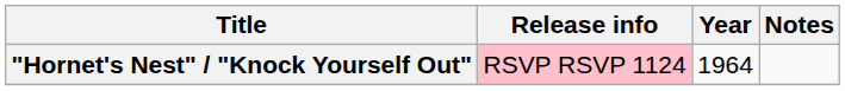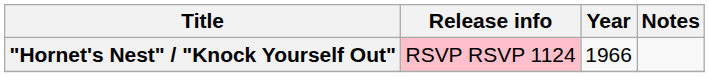"Hornet's Nest" / "Knock Yourself Out" | Year: 1964 -> 1966
